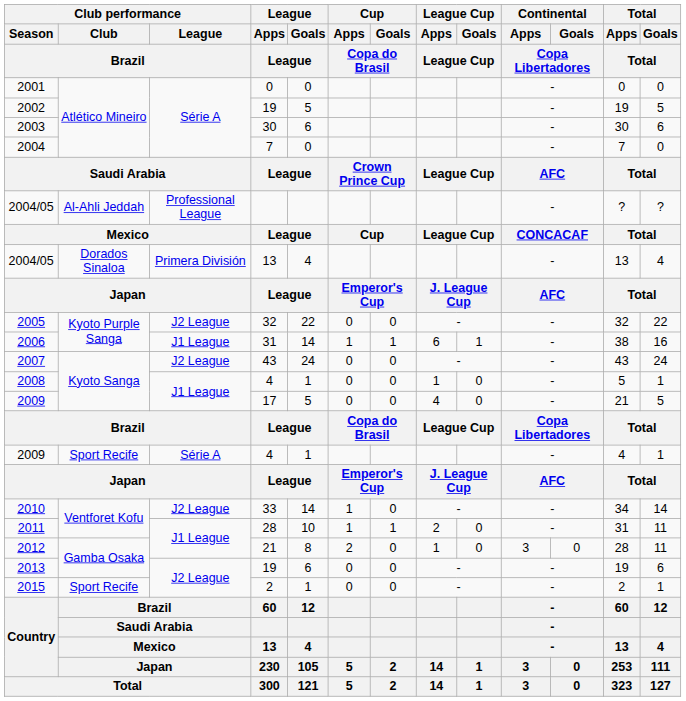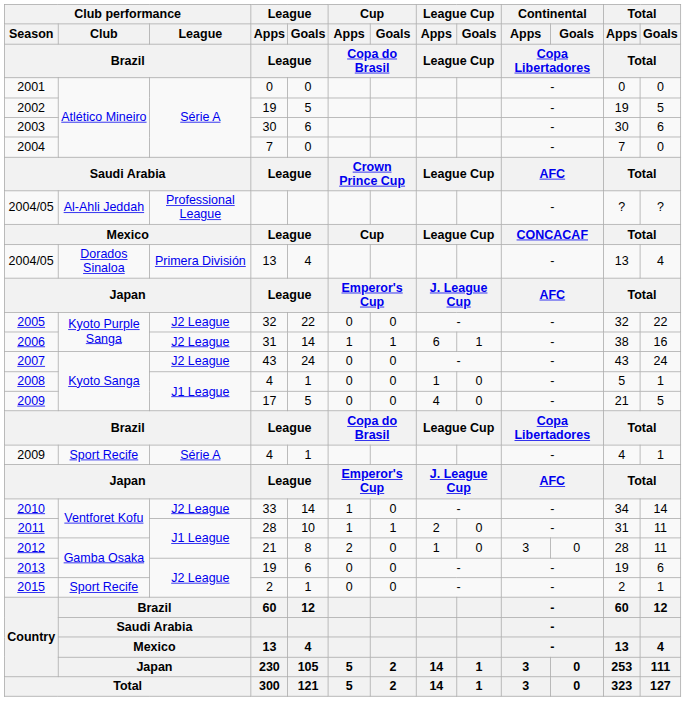2006 | Club performance / League / Brazil: J1 League -> J2 League
